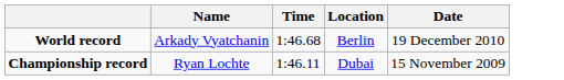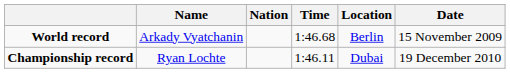+ column: Nation
World record | Date: 19 December 2010 -> 15 November 2009
Championship record | Date: 15 November 2009 -> 19 December 2010
